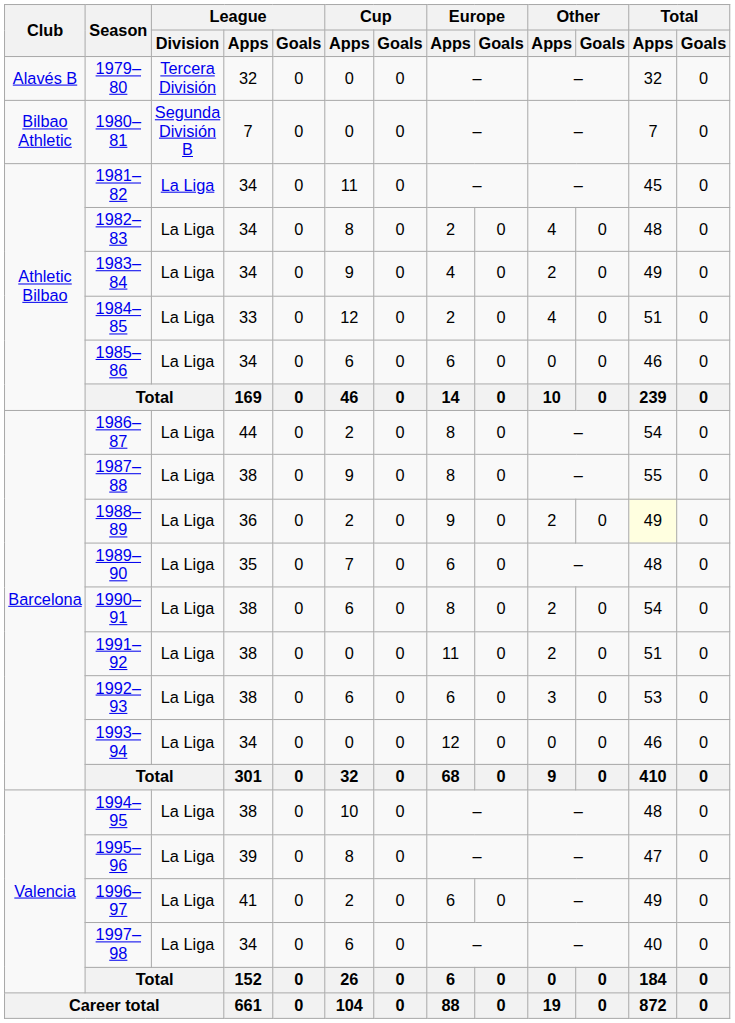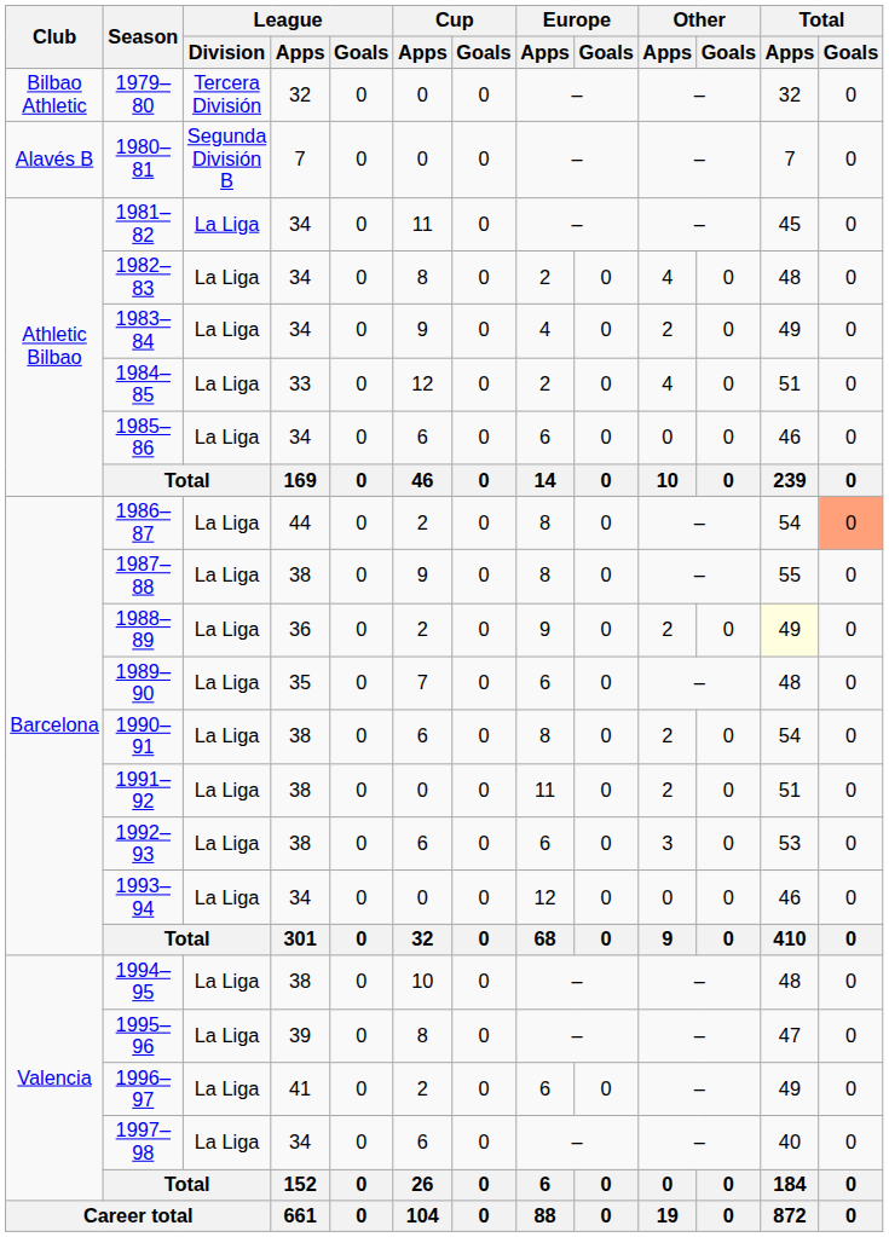1979–80 | Club: Alavés B -> Bilbao Athletic
1980–81 | Club: Bilbao Athletic -> Alavés B
1986–87 | Total / Goals: no background -> lightsalmon background
